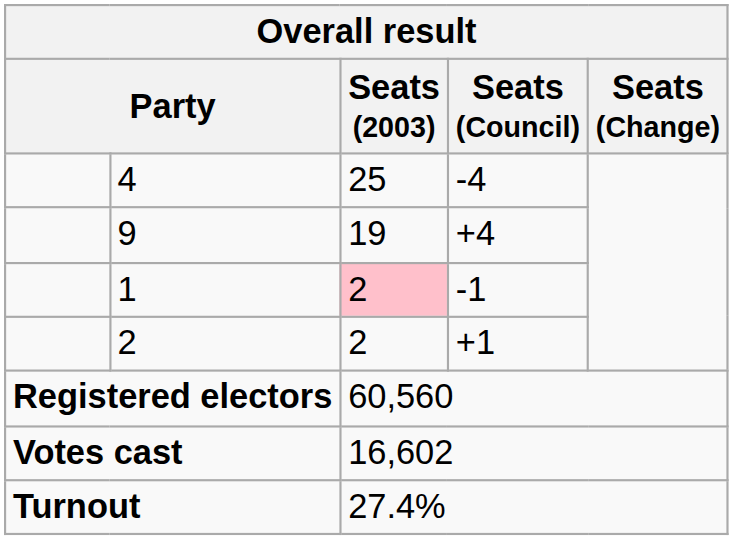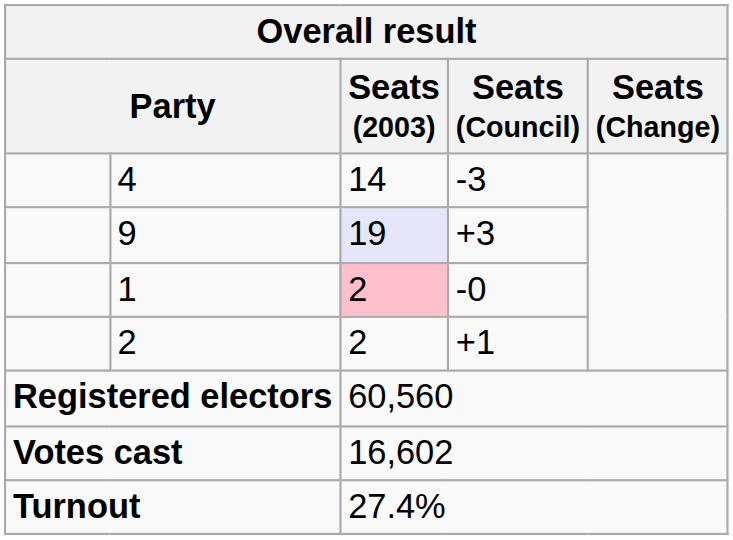4 | Seats (2003): 25 -> 14
4 | Seats (Council): -4 -> -3
9 | Seats (2003): no background -> lavender background
9 | Seats (Council): +4 -> +3
1 | Seats (Council): -1 -> -0
